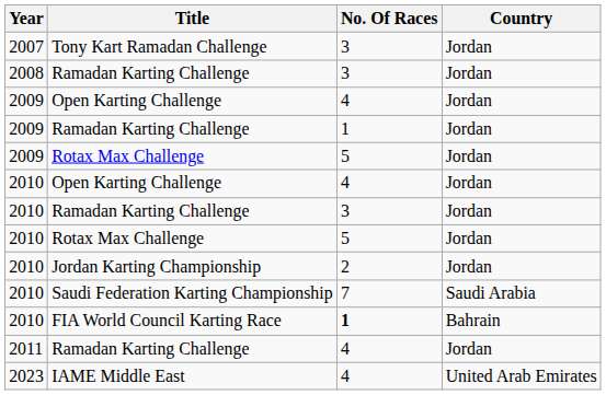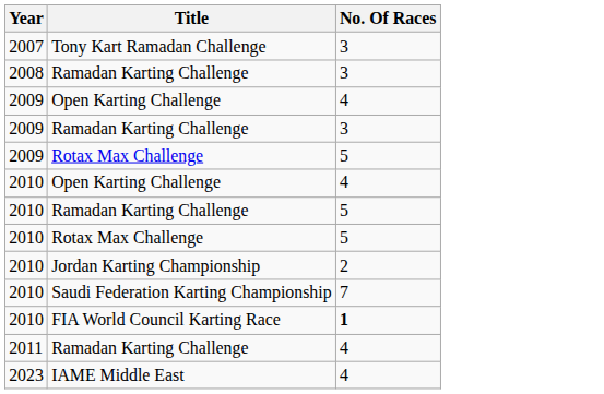- column: Country | Jordan | Jordan | Jordan | Jordan | Jordan | Jordan | Jordan | Jordan | Jordan | Saudi Arabia | Bahrain | Jordan | United Arab Emirates
2009 / Ramadan Karting Challenge | No. Of Races: 1 -> 3
2010 / Ramadan Karting Challenge | No. Of Races: 3 -> 5
